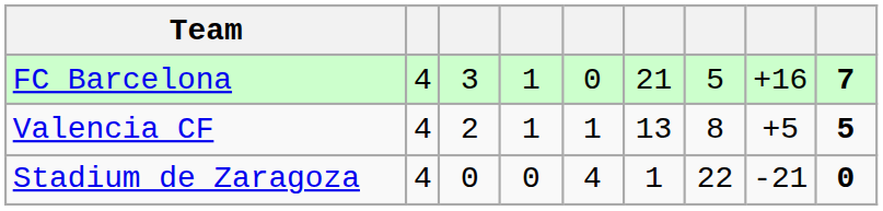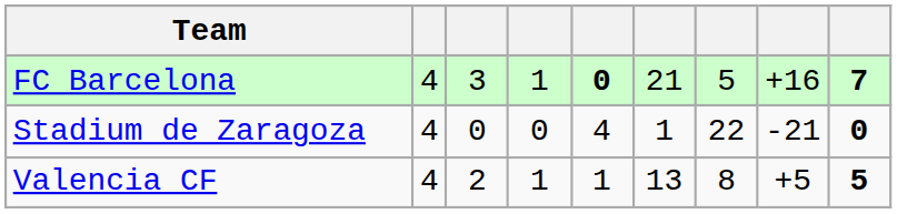FC Barcelona | column 5: normal -> bold
rows swapped: Valencia CF <-> Stadium de Zaragoza
